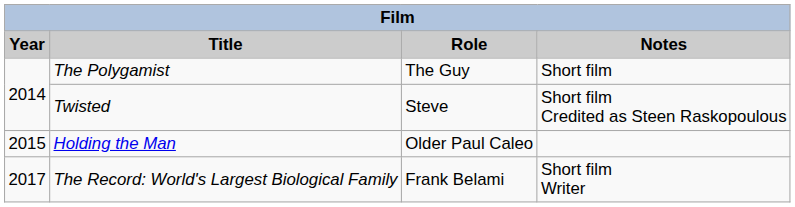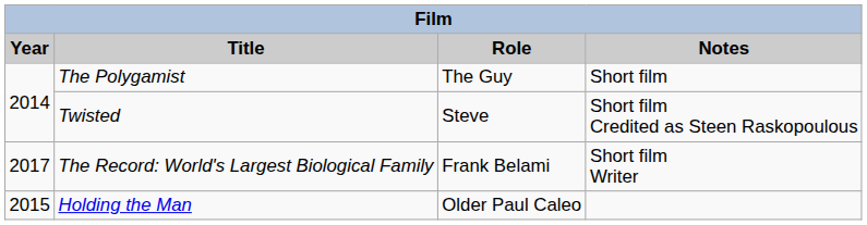rows swapped: Holding the Man <-> The Record: World's Largest Biological Family
